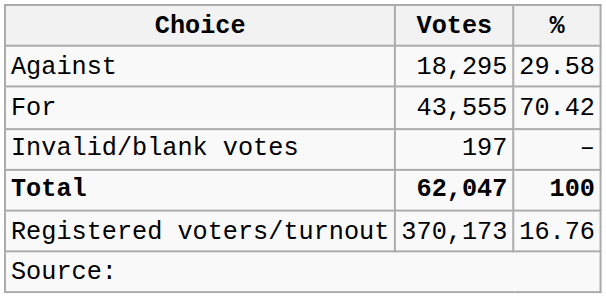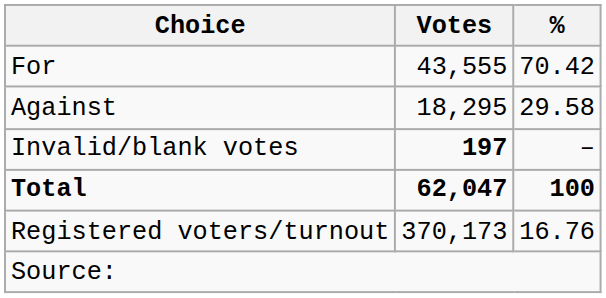rows swapped: For <-> Against
Invalid/blank votes | Votes: normal -> bold
